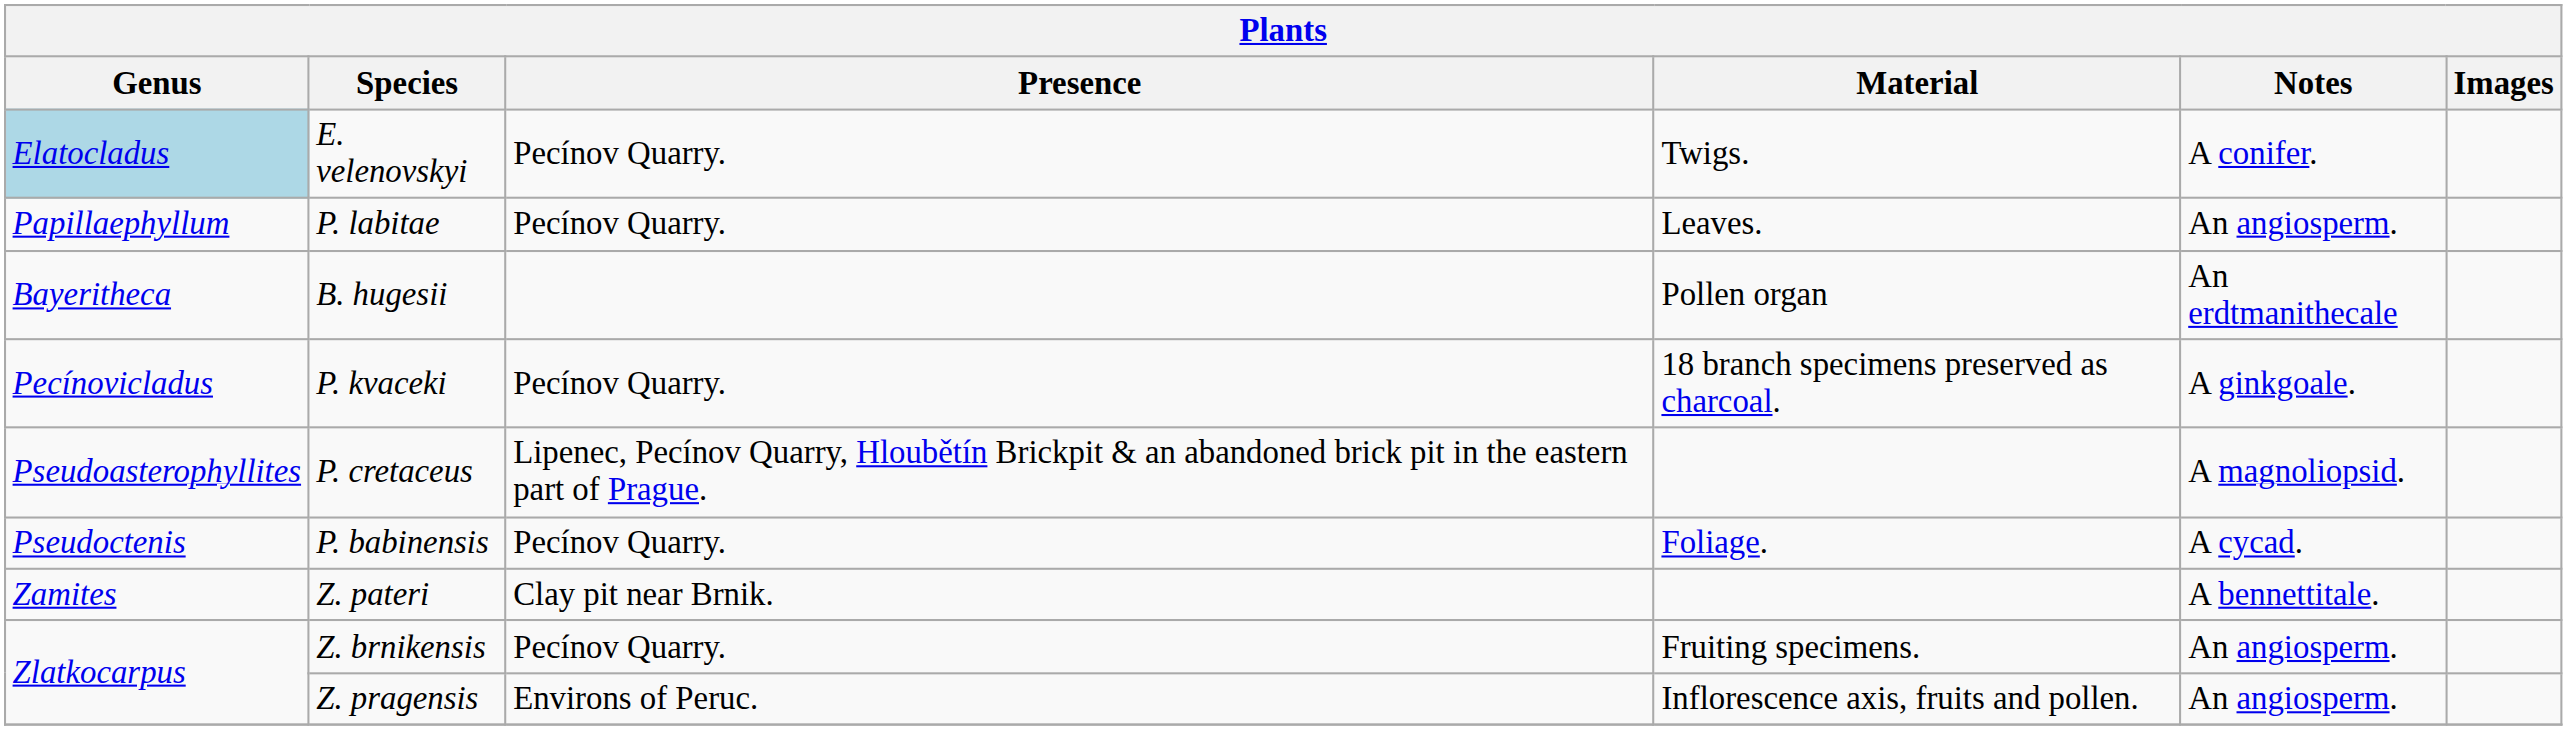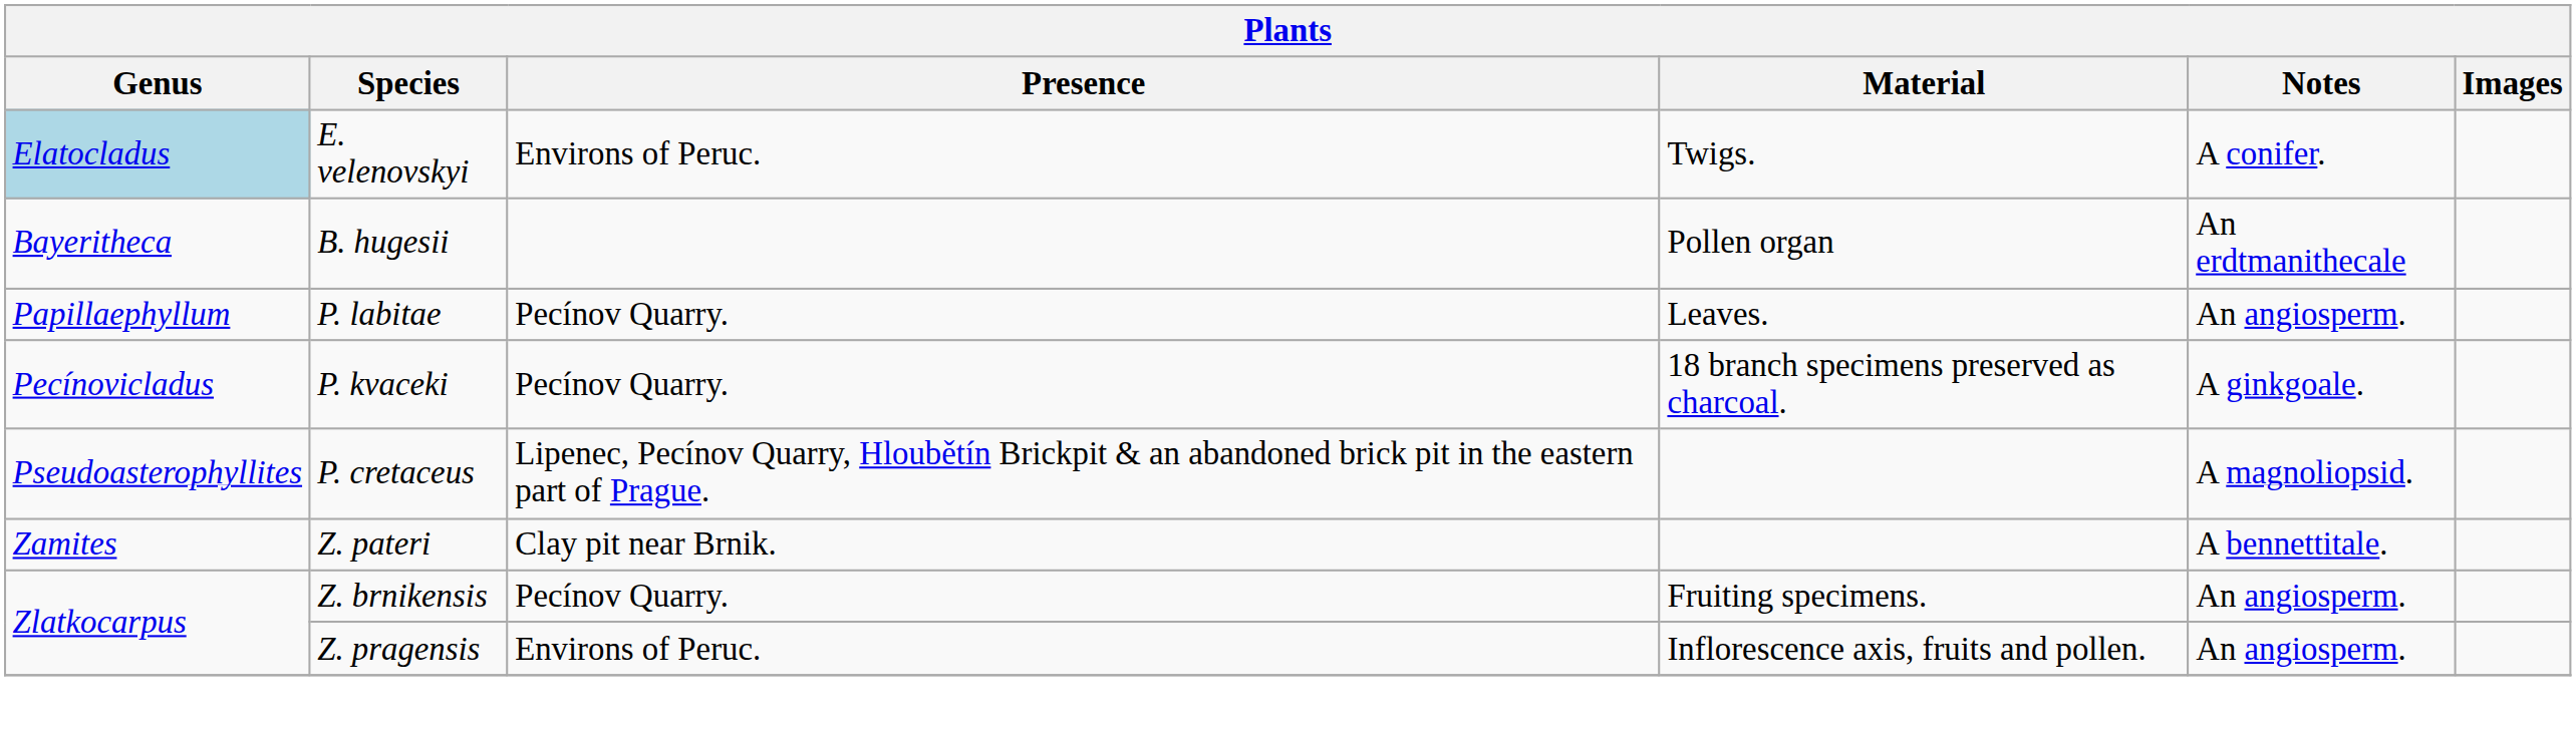E. velenovskyi | Presence: Pecínov Quarry. -> Environs of Peruc.
rows swapped: B. hugesii <-> P. labitae
- row: Pseudoctenis | P. babinensis | Pecínov Quarry. | Foliage. | A cycad.
